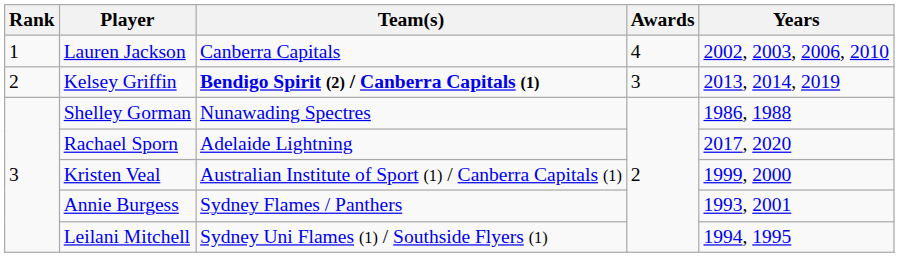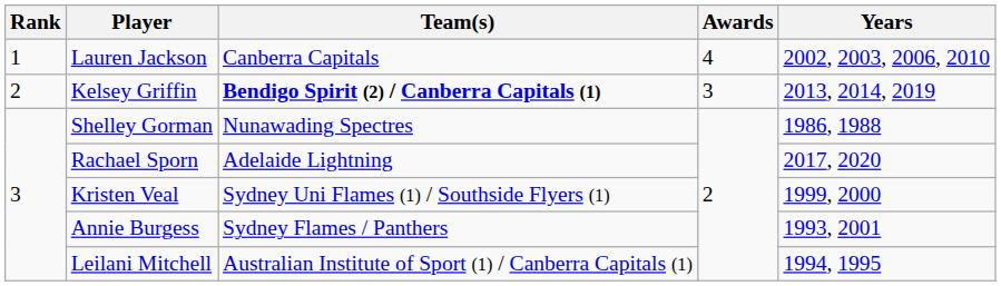Kristen Veal | Team(s): Australian Institute of Sport (1) / Canberra Capitals (1) -> Sydney Uni Flames (1) / Southside Flyers (1)
Leilani Mitchell | Team(s): Sydney Uni Flames (1) / Southside Flyers (1) -> Australian Institute of Sport (1) / Canberra Capitals (1)
